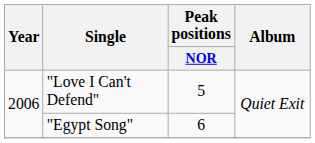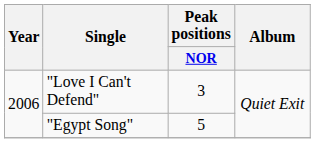"Love I Can't Defend" | Peak positions / NOR: 5 -> 3
"Egypt Song" | Peak positions / NOR: 6 -> 5
